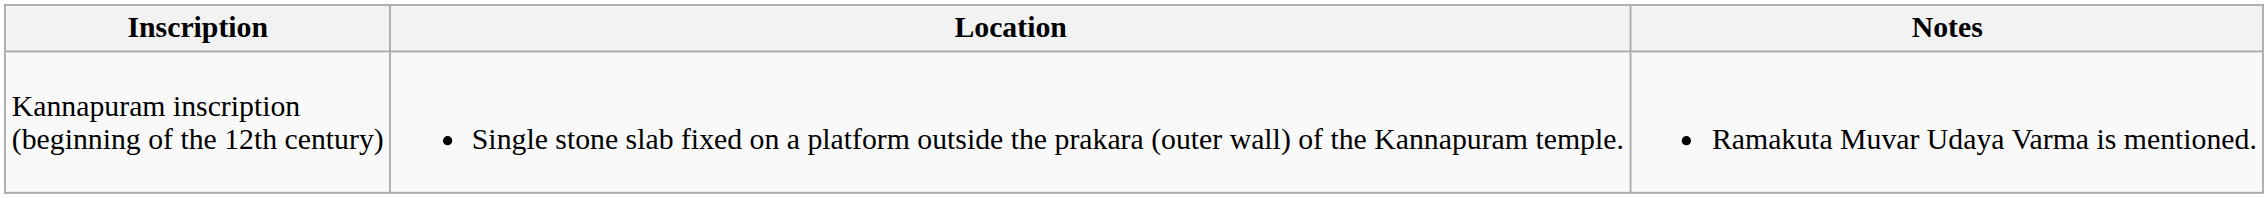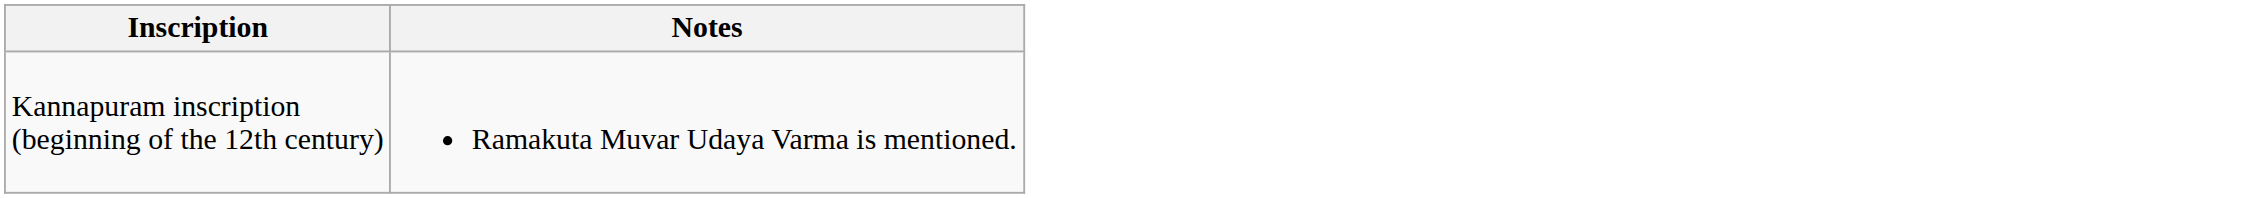- column: Location | Single stone slab fixed on a platform outside the prakara (outer wall) of the Kannapuram temple.
